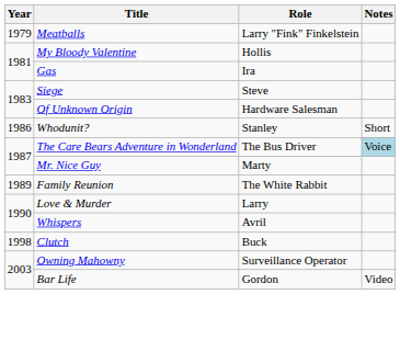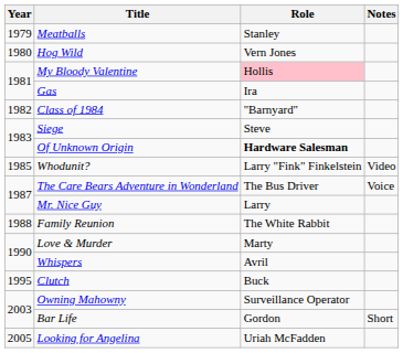Meatballs | Role: Larry "Fink" Finkelstein -> Stanley
+ row: 1980 | Hog Wild | Vern Jones
My Bloody Valentine | Role: no background -> pink background
+ row: 1982 | Class of 1984 | "Barnyard"
Of Unknown Origin | Role: normal -> bold
Whodunit? | Year: 1986 -> 1985
Whodunit? | Role: Stanley -> Larry "Fink" Finkelstein
Whodunit? | Notes: Short -> Video
The Care Bears Adventure in Wonderland | Notes: lightblue background -> no background
Mr. Nice Guy | Role: Marty -> Larry
Family Reunion | Year: 1989 -> 1988
Love & Murder | Role: Larry -> Marty
Clutch | Year: 1998 -> 1995
Bar Life | Notes: Video -> Short
+ row: 2005 | Looking for Angelina | Uriah McFadden
